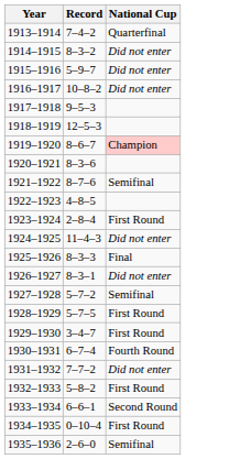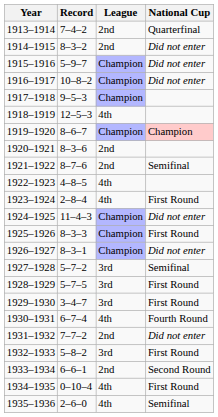+ column: League | 2nd | 2nd | Champion | Champion | Champion | 4th | Champion | 2nd | 2nd | 4th | 4th | Champion | Champion | Champion | 3rd | 3rd | 3rd | 4th | 2nd | 3rd | 2nd | 4th | 4th
1925–1926 | National Cup: Final -> First Round
